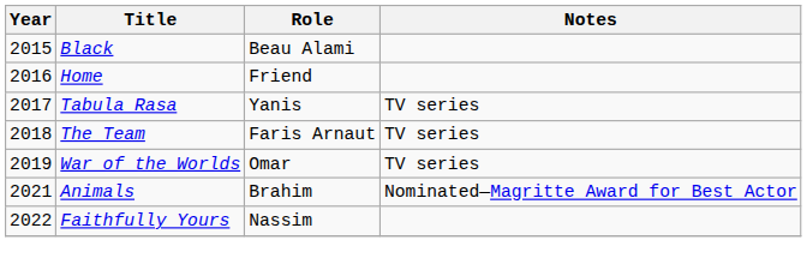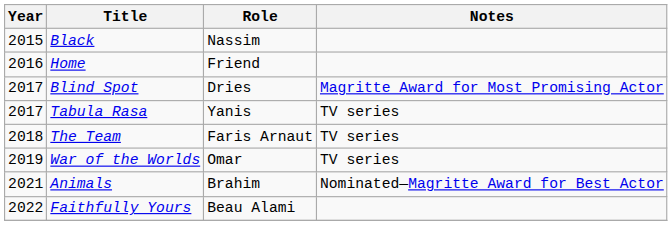Black | Role: Beau Alami -> Nassim
+ row: 2017 | Blind Spot | Dries | Magritte Award for Most Promising Actor
Faithfully Yours | Role: Nassim -> Beau Alami
